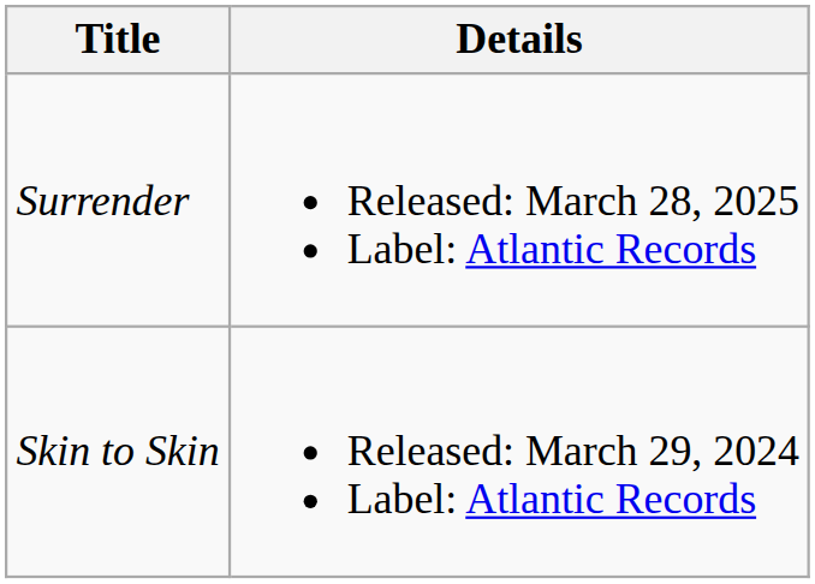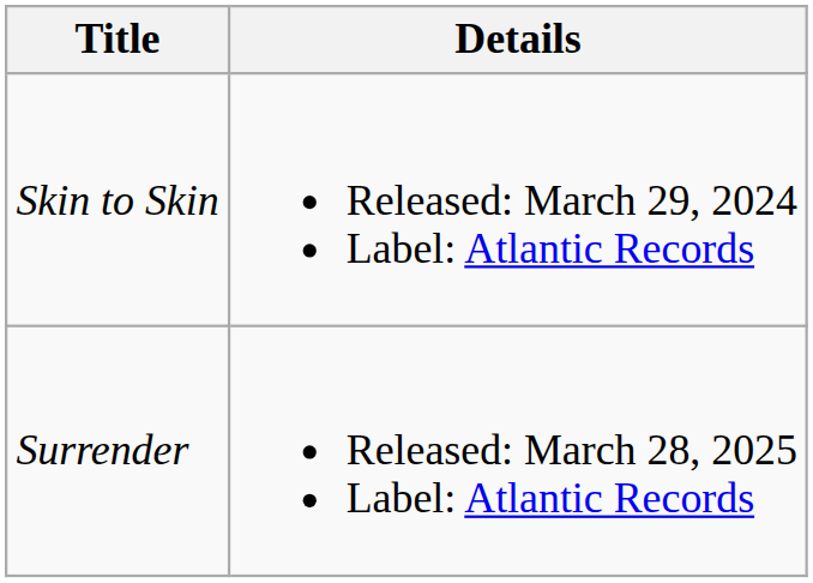rows swapped: Skin to Skin <-> Surrender
